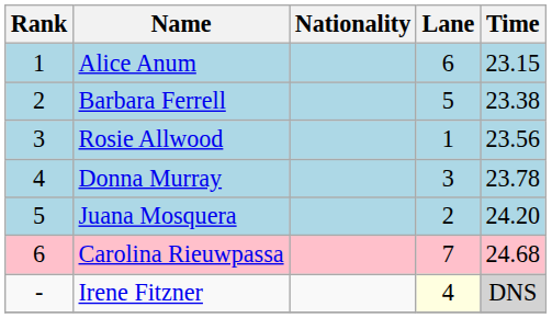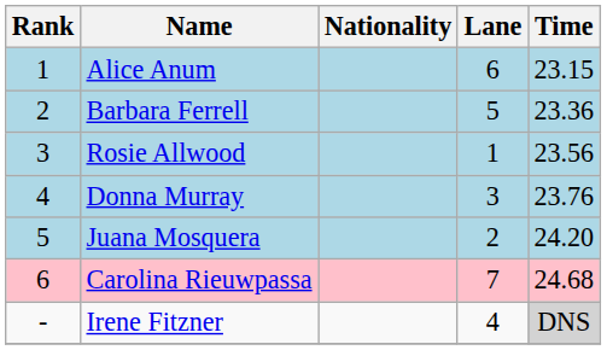Barbara Ferrell | Time: 23.38 -> 23.36
Donna Murray | Time: 23.78 -> 23.76
Irene Fitzner | Lane: lightyellow background -> no background
